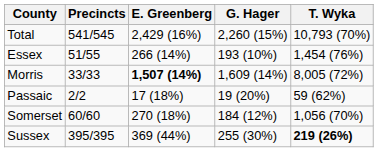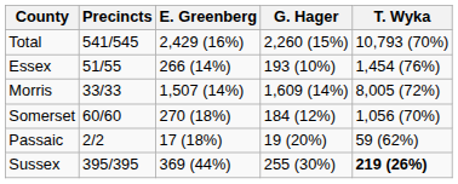Morris | E. Greenberg: bold -> normal
rows swapped: Passaic <-> Somerset
